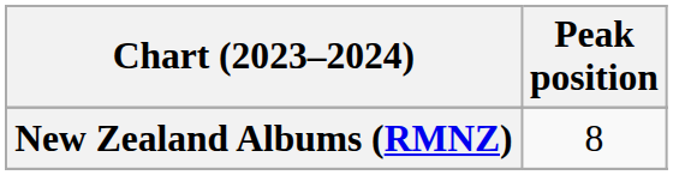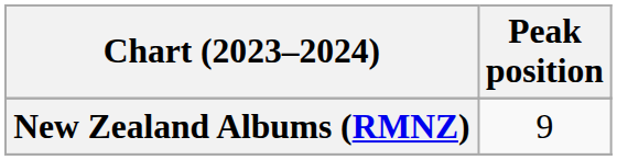New Zealand Albums (RMNZ) | Peak position: 8 -> 9
